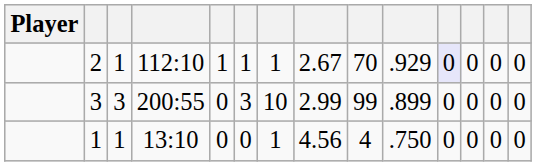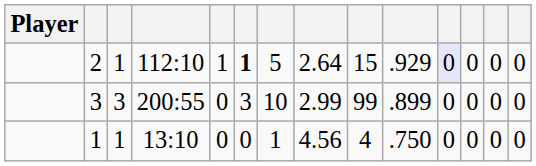2 | column 6: normal -> bold
2 | column 7: 1 -> 5
2 | column 8: 2.67 -> 2.64
2 | column 9: 70 -> 15
